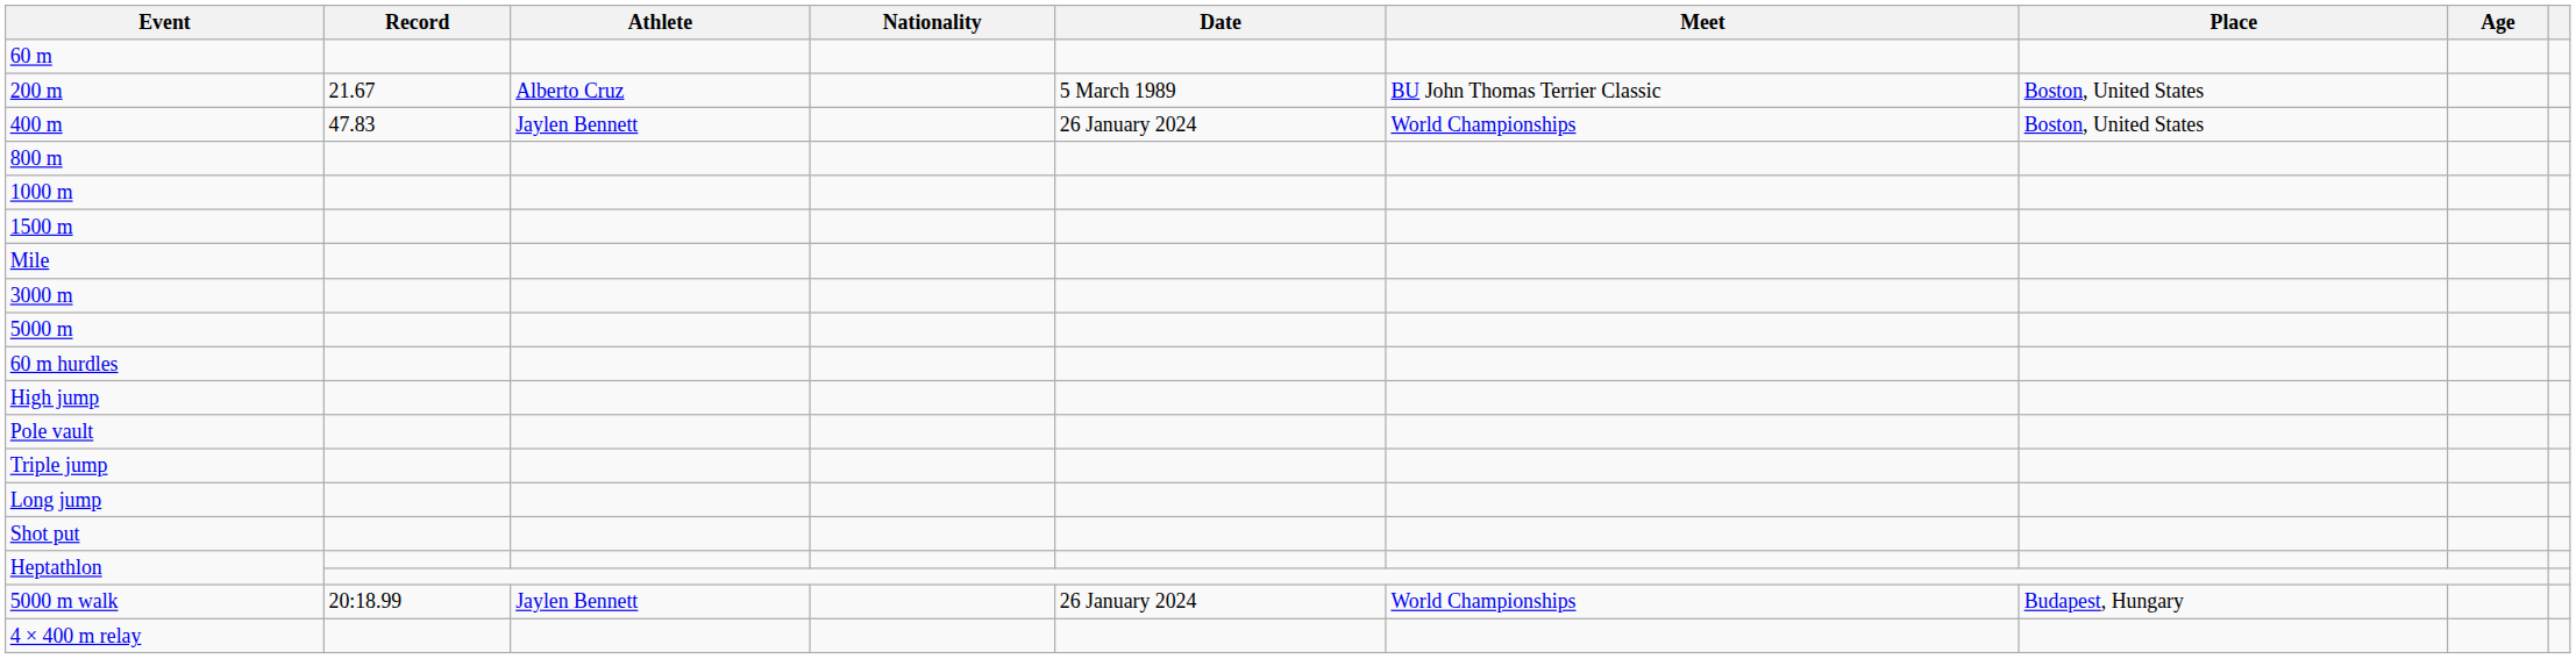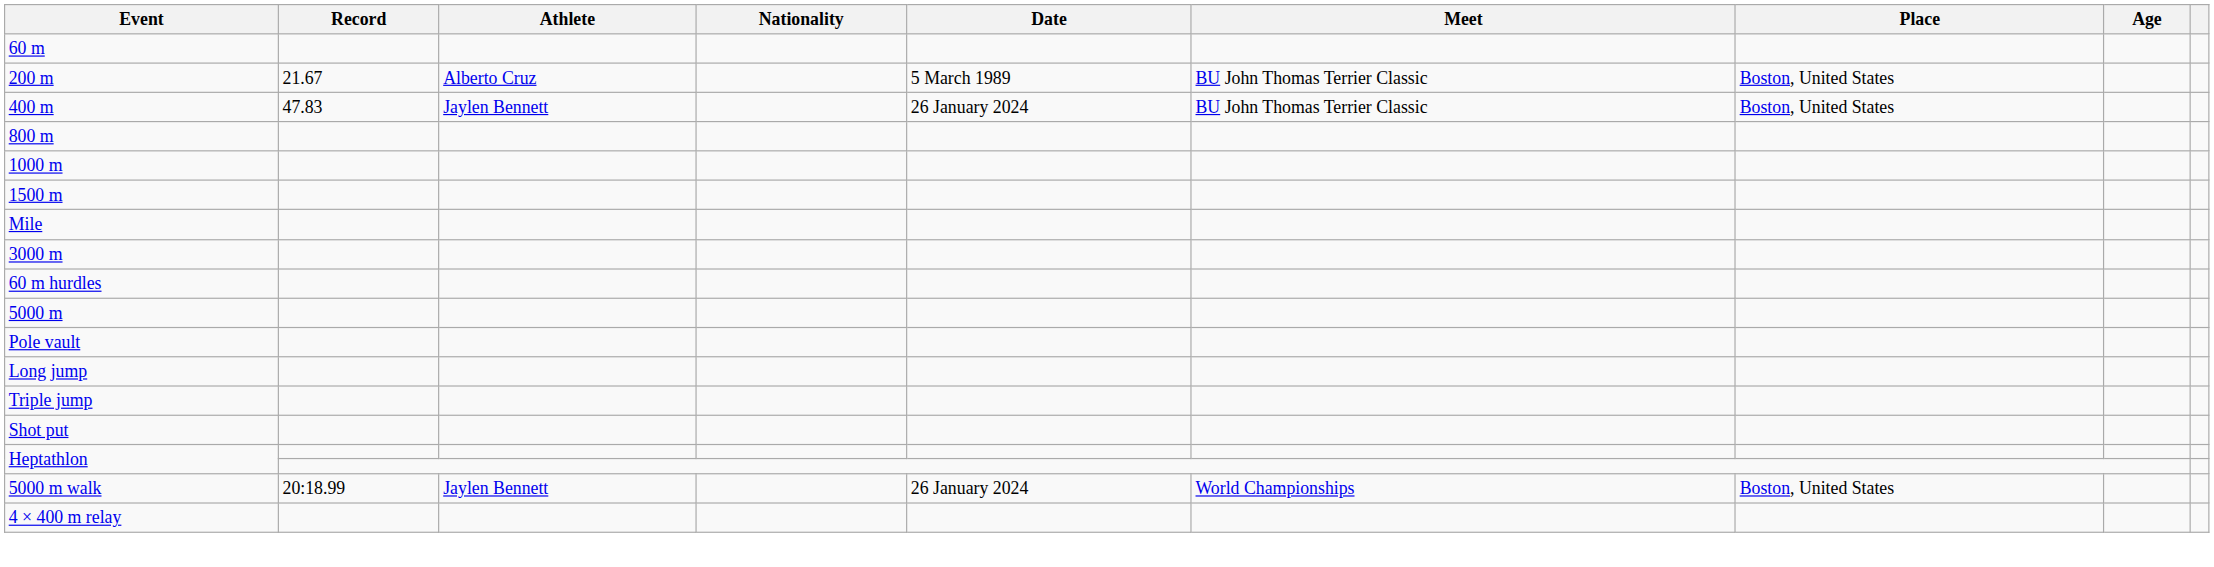400 m | Meet: World Championships -> BU John Thomas Terrier Classic
rows swapped: 5000 m <-> 60 m hurdles
- row: High jump
rows swapped: Long jump <-> Triple jump
5000 m walk | Place: Budapest, Hungary -> Boston, United States
